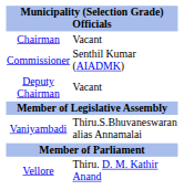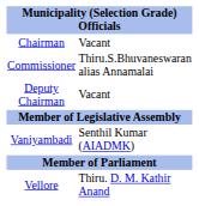Commissioner | column 2: Senthil Kumar (AIADMK) -> Thiru.S.Bhuvaneswaran alias Annamalai
Vaniyambadi | column 2: Thiru.S.Bhuvaneswaran alias Annamalai -> Senthil Kumar (AIADMK)
